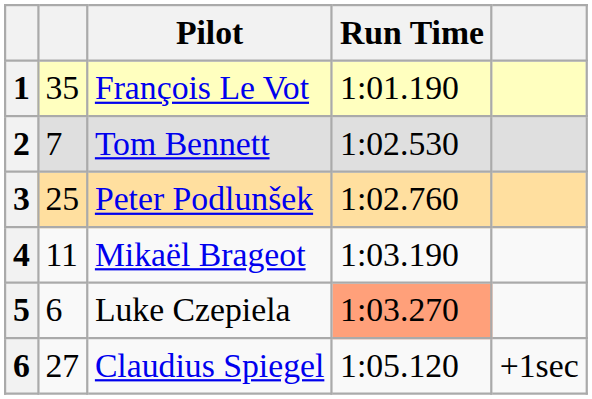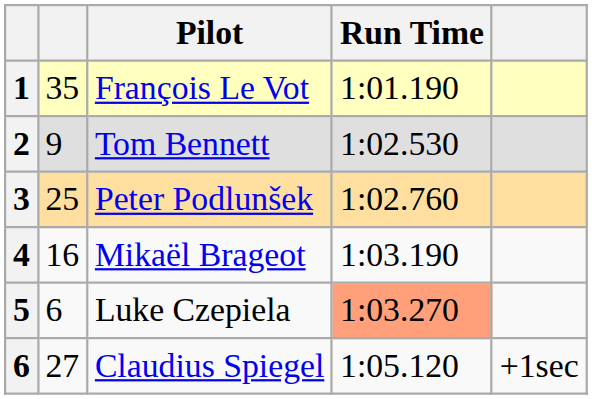Tom Bennett | column 2: 7 -> 9
Mikaël Brageot | column 2: 11 -> 16
